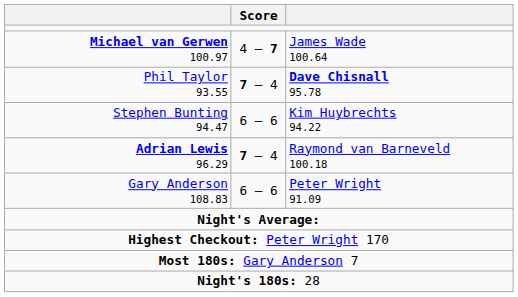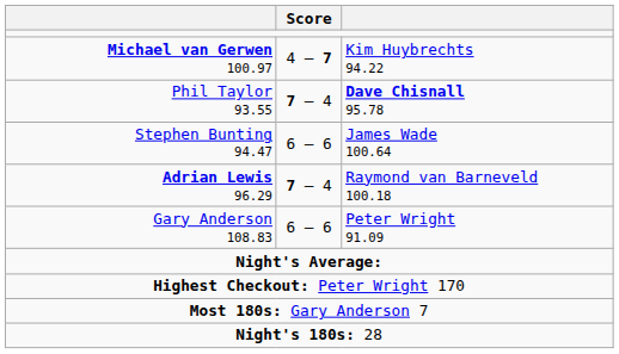Michael van Gerwen 100.97 | column 3: James Wade 100.64 -> Kim Huybrechts 94.22
Stephen Bunting 94.47 | column 3: Kim Huybrechts 94.22 -> James Wade 100.64
